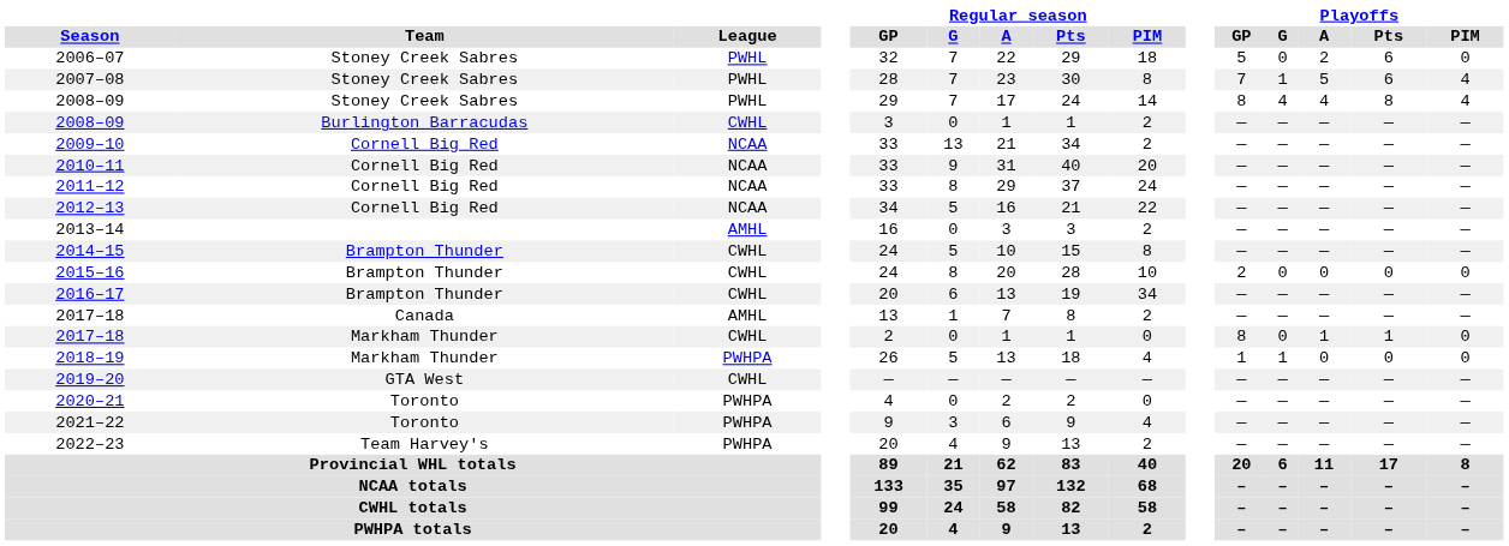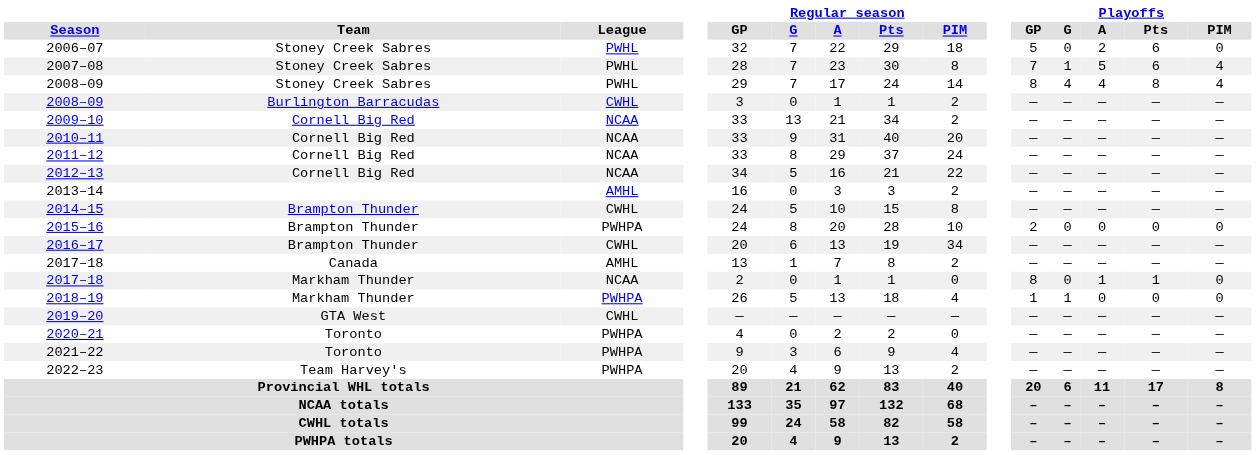2015–16 | League: CWHL -> PWHPA
2017–18 / Markham Thunder | League: CWHL -> NCAA
